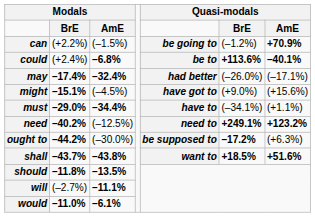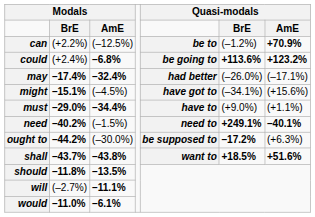can | column 3: (–1.5%) -> (–12.5%)
can | column 5: be going to -> be to
could | column 5: be to -> be going to
could | column 7: –40.1% -> +123.2%
might | column 6: (+9.0%) -> (–34.1%)
must | column 6: (–34.1%) -> (+9.0%)
need | column 3: (–12.5%) -> (–1.5%)
need | column 7: +123.2% -> –40.1%
